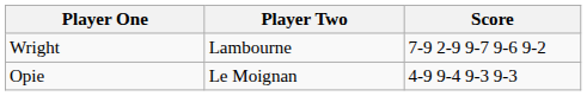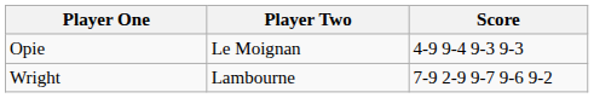rows swapped: Opie <-> Wright
